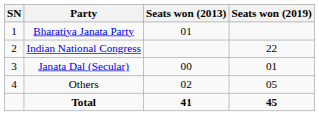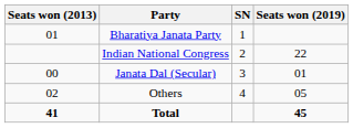columns swapped: SN <-> Seats won (2013)
